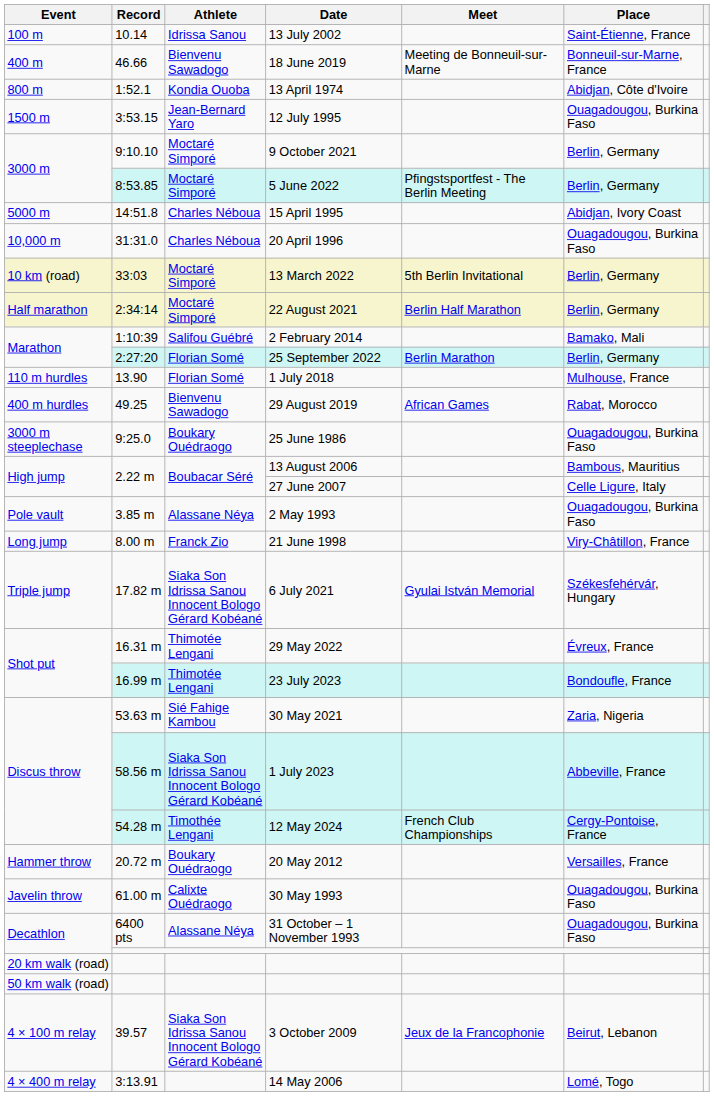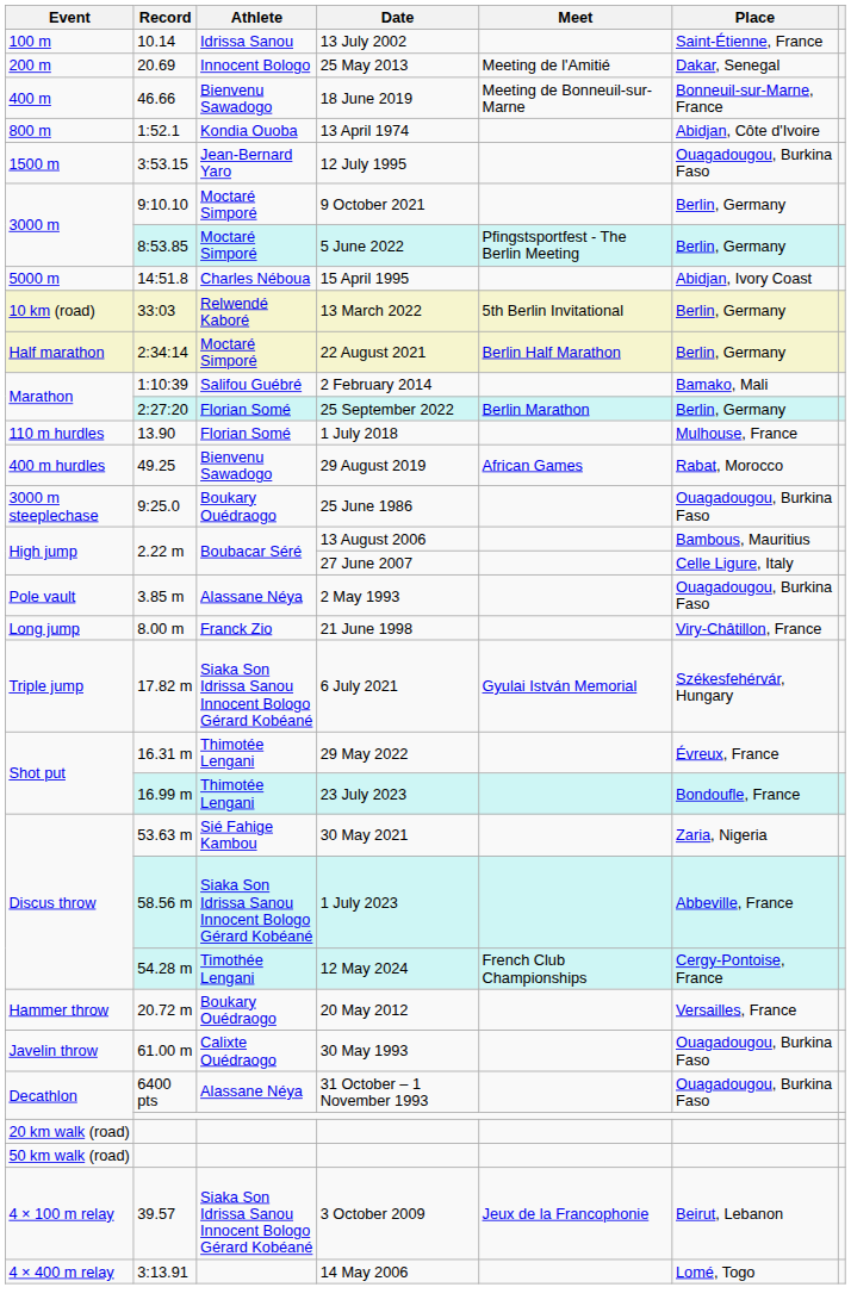+ row: 200 m | 20.69 | Innocent Bologo | 25 May 2013 | Meeting de l'Amitié | Dakar, Senegal
- row: 10,000 m | 31:31.0 | Charles Néboua | 20 April 1996 | Ouagadougou, Burkina Faso
13 March 2022 | Athlete: Moctaré Simporé -> Relwendé Kaboré
